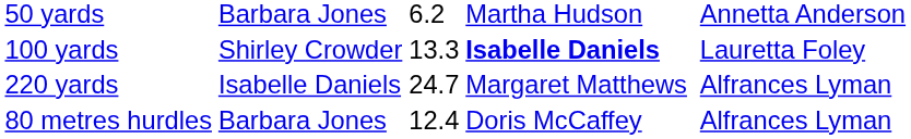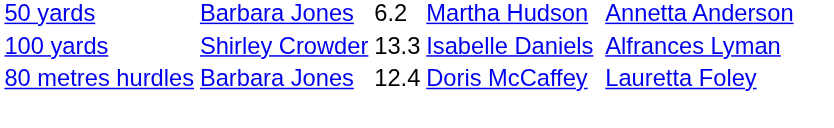100 yards | column 4: bold -> normal
100 yards | column 6: Lauretta Foley -> Alfrances Lyman
- row: 220 yards | Isabelle Daniels | 24.7 | Margaret Matthews | Alfrances Lyman
80 metres hurdles | column 6: Alfrances Lyman -> Lauretta Foley
